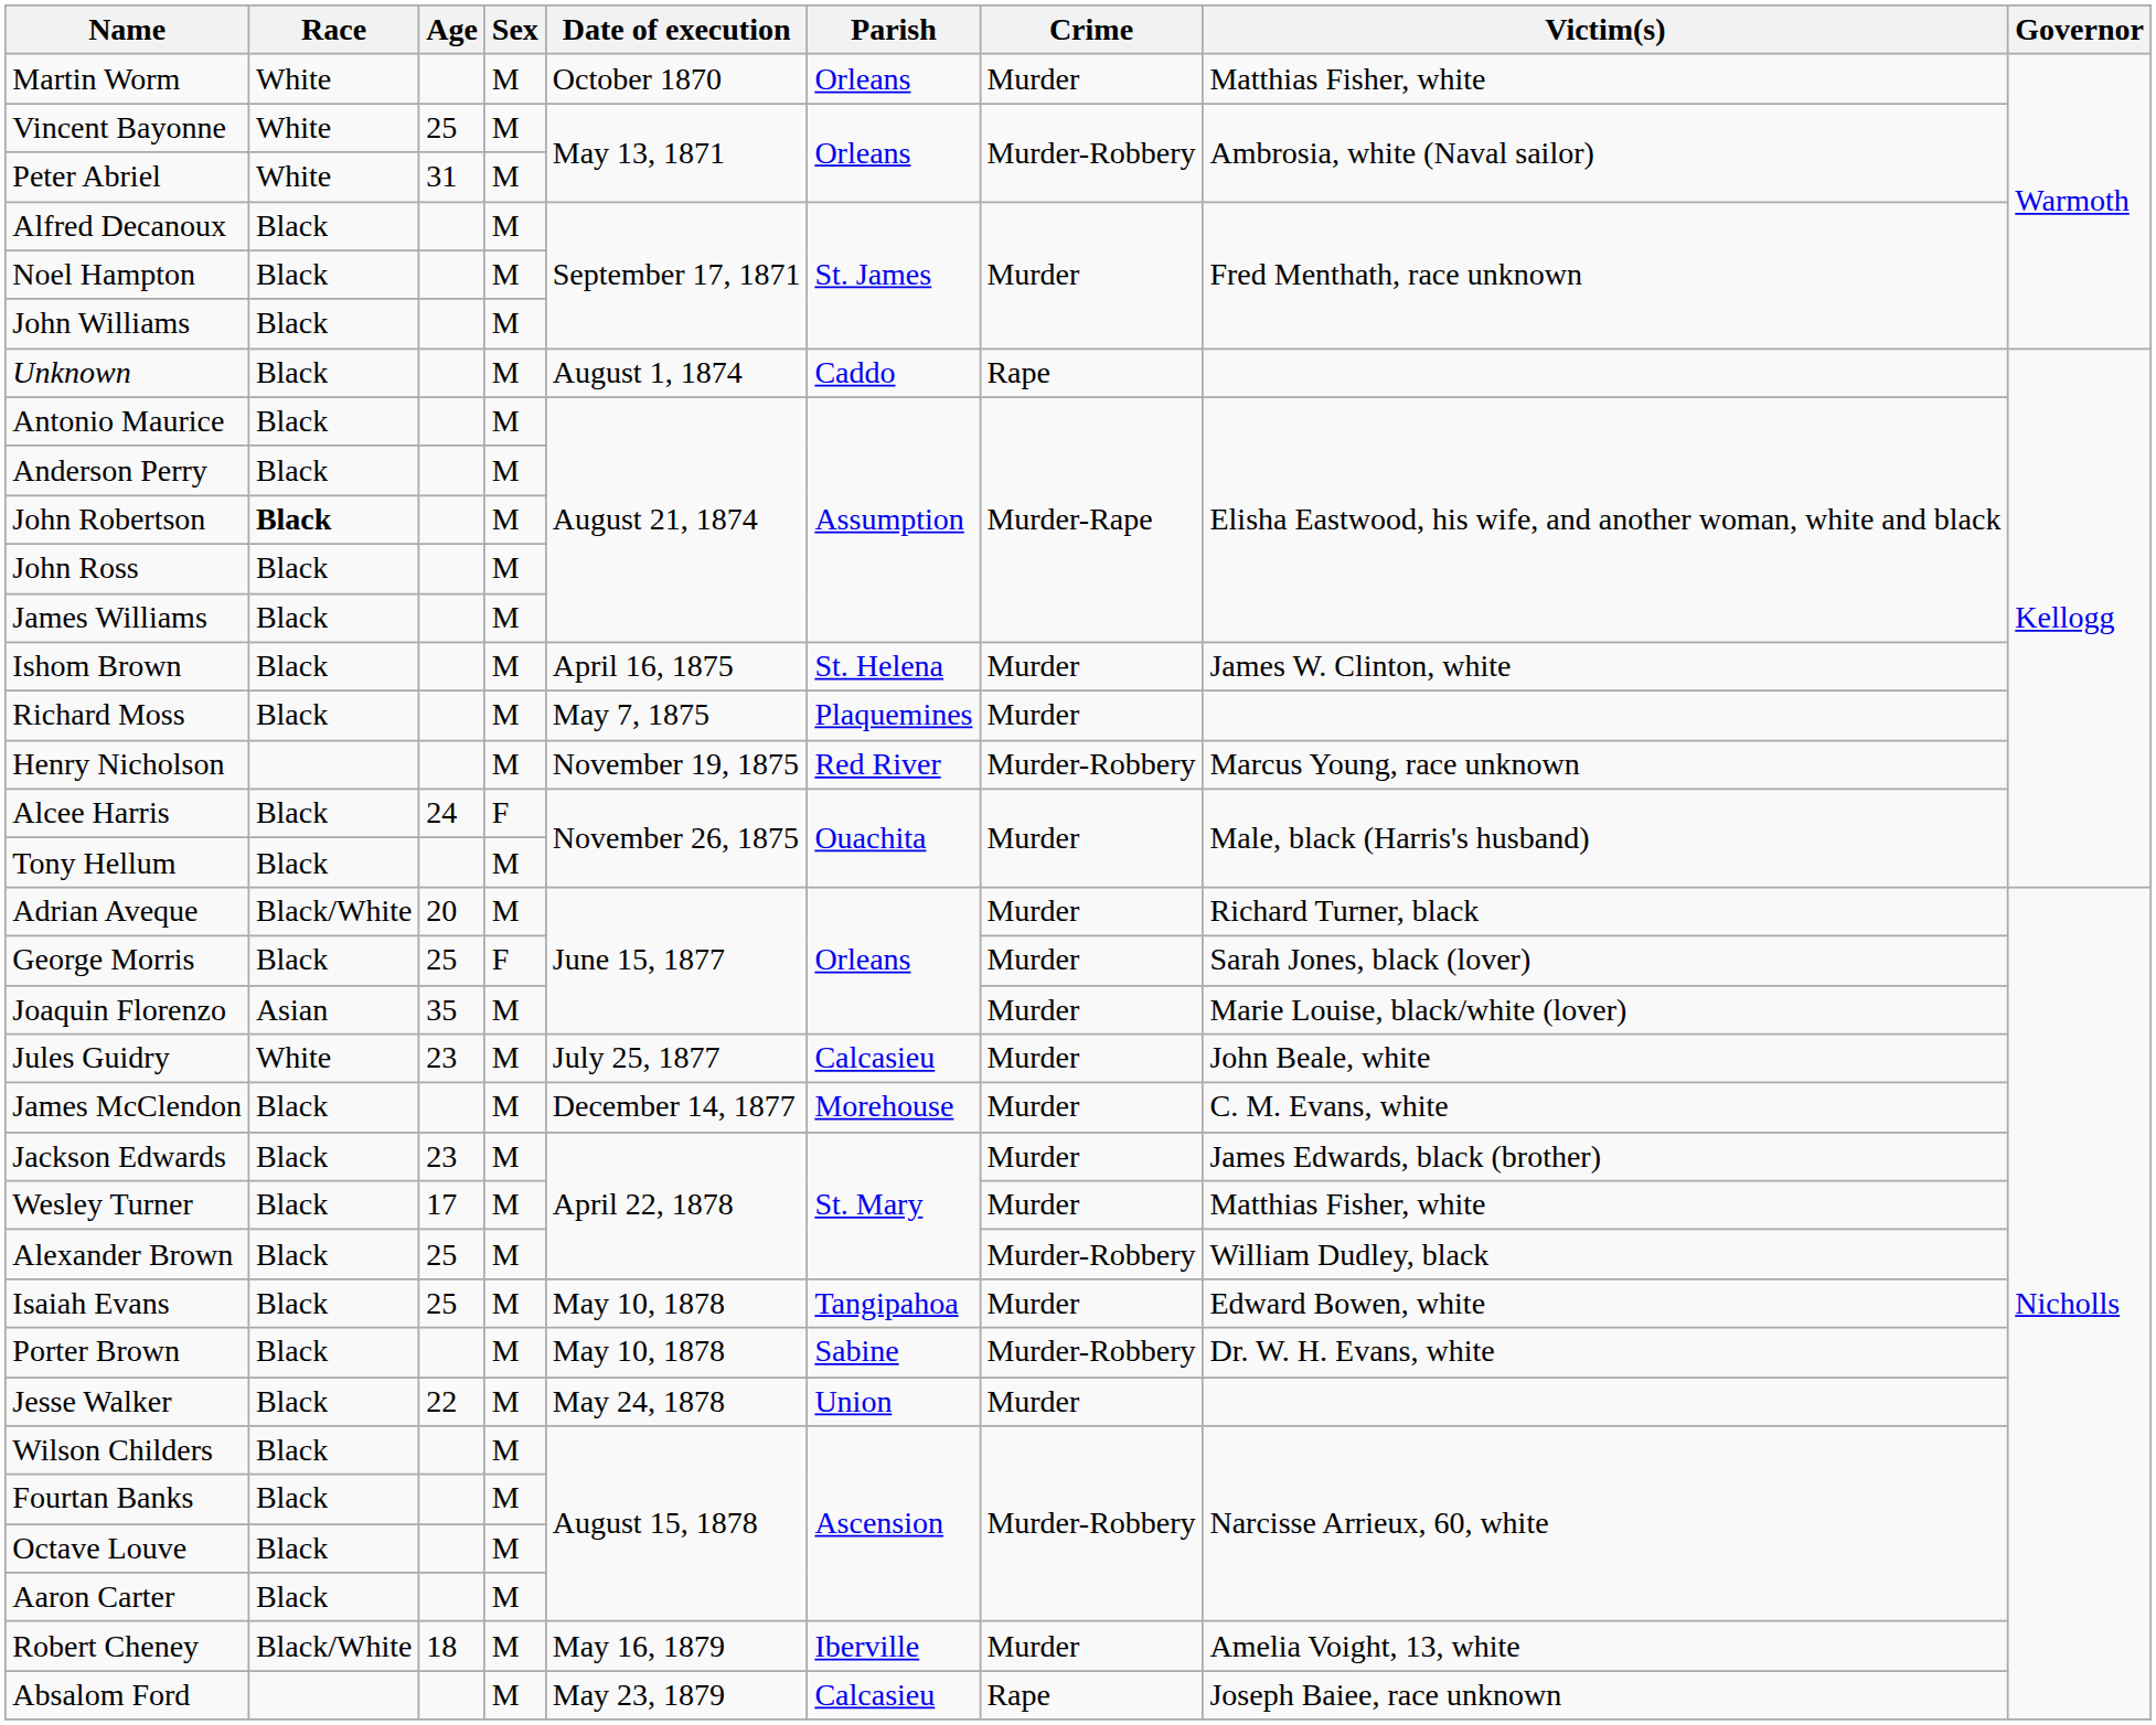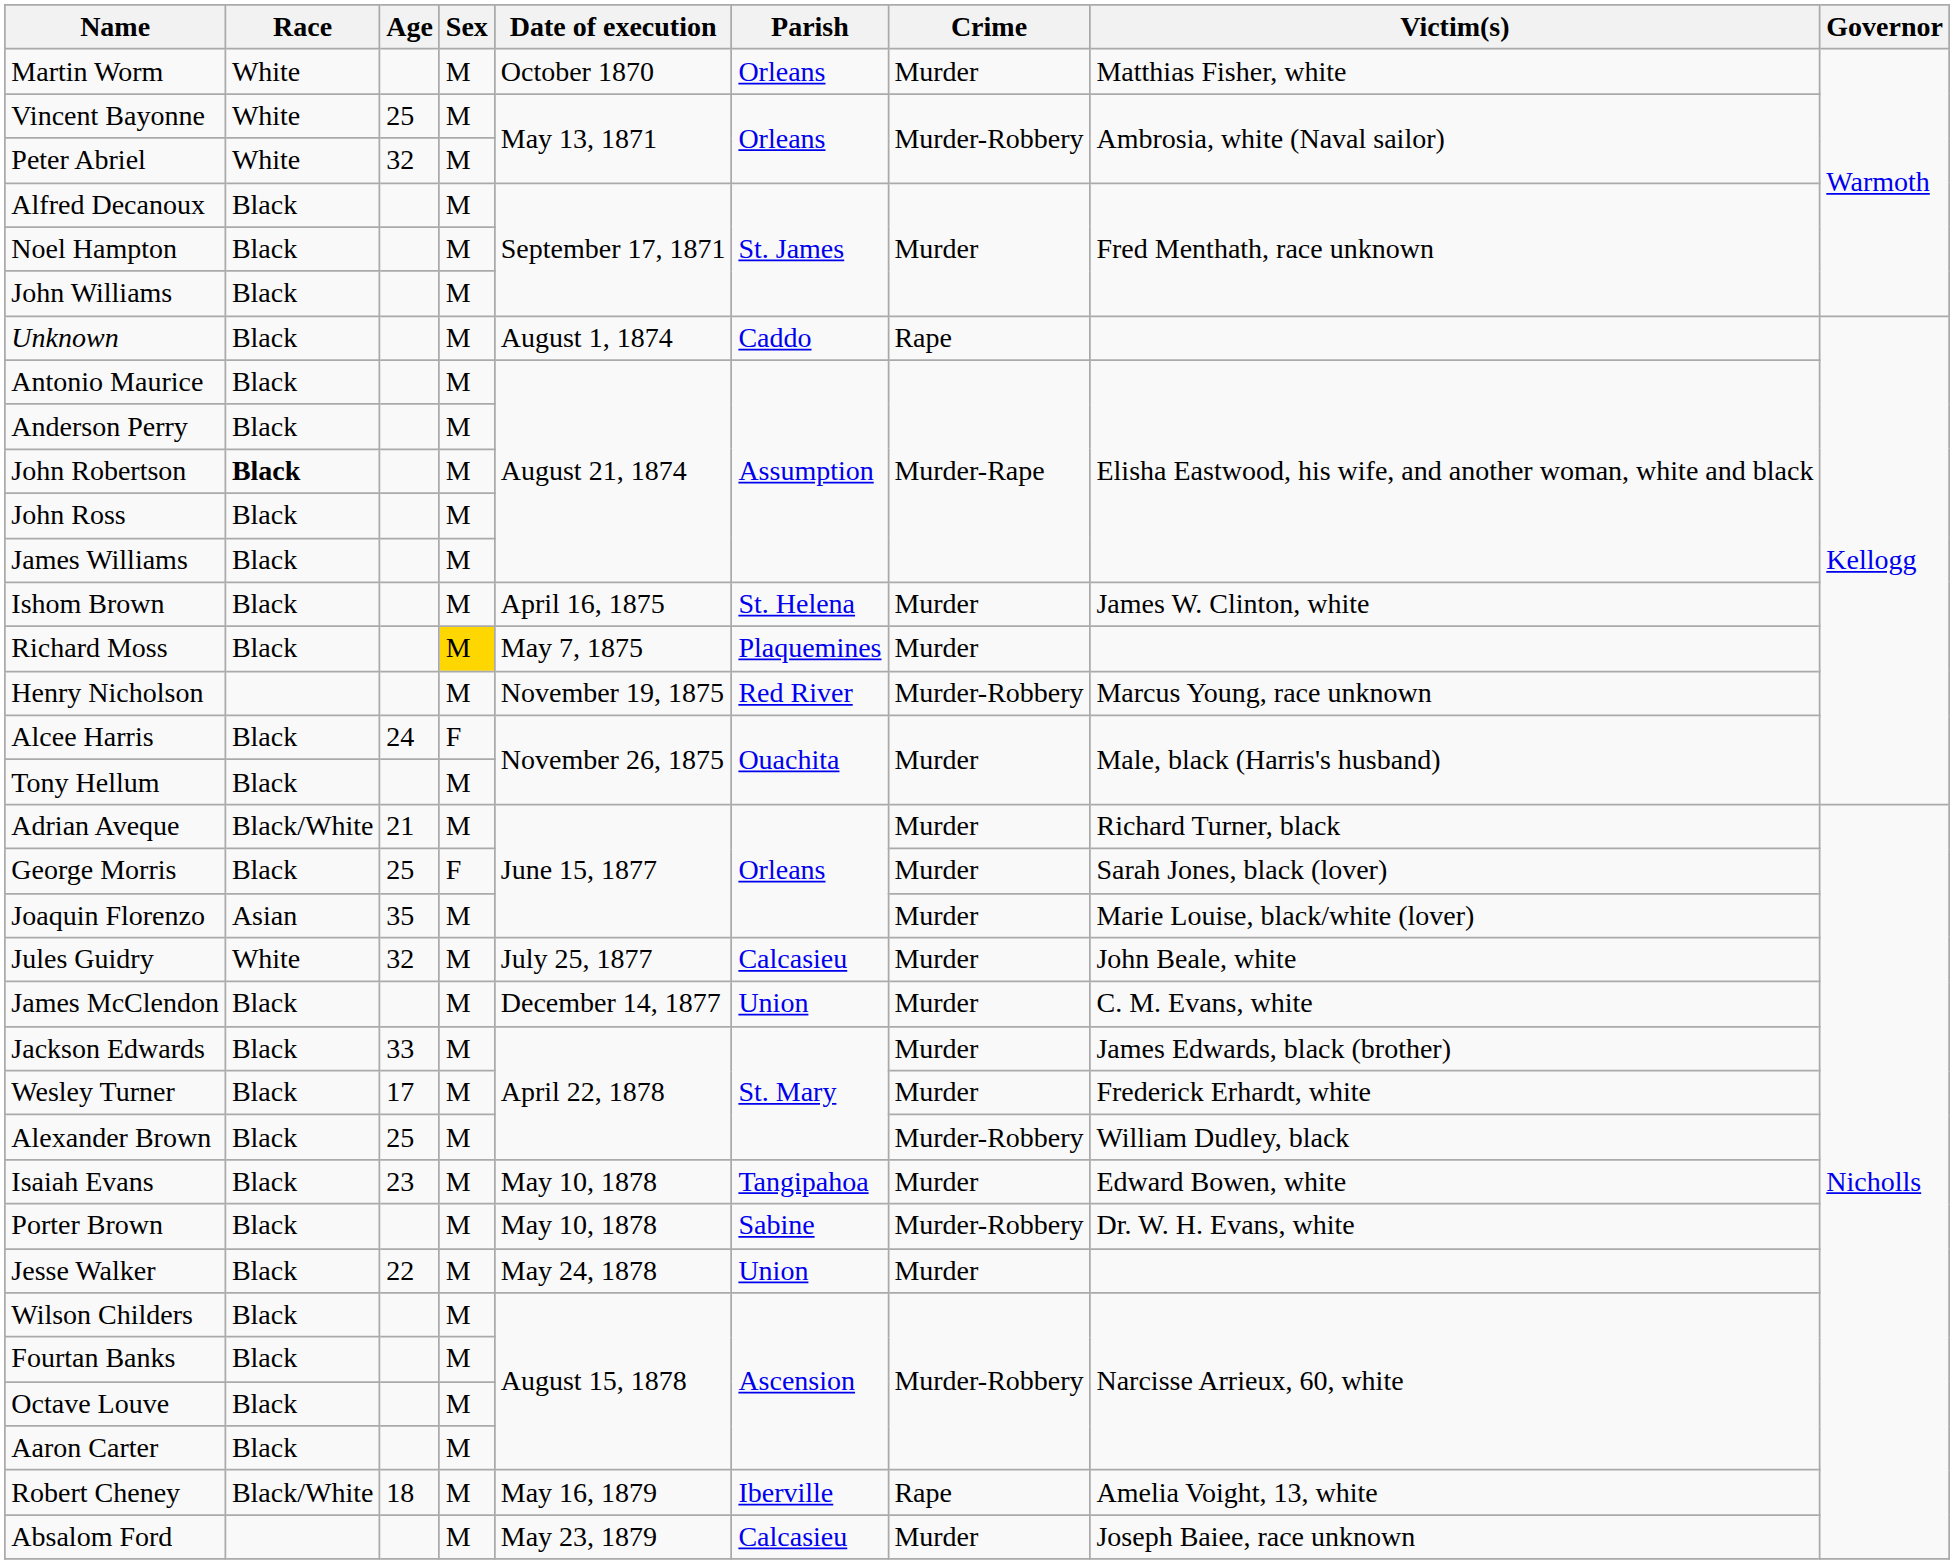Peter Abriel | Age: 31 -> 32
Richard Moss | Sex: no background -> gold background
Adrian Aveque | Age: 20 -> 21
Jules Guidry | Age: 23 -> 32
James McClendon | Parish: Morehouse -> Union
Jackson Edwards | Age: 23 -> 33
Wesley Turner | Victim(s): Matthias Fisher, white -> Frederick Erhardt, white
Isaiah Evans | Age: 25 -> 23
Robert Cheney | Crime: Murder -> Rape
Absalom Ford | Crime: Rape -> Murder
